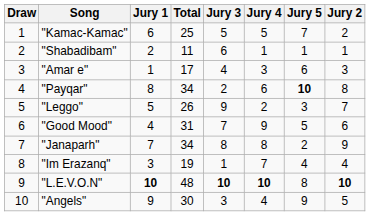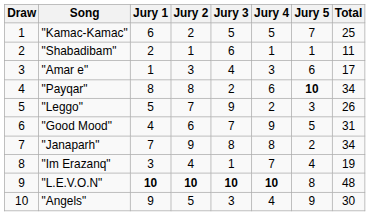columns swapped: Jury 2 <-> Total
